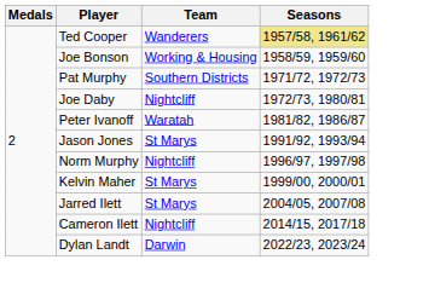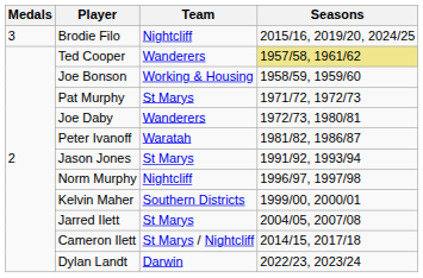+ row: 3 | Brodie Filo | Nightcliff | 2015/16, 2019/20, 2024/25
Pat Murphy | Team: Southern Districts -> St Marys
Joe Daby | Team: Nightcliff -> Wanderers
Kelvin Maher | Team: St Marys -> Southern Districts
Cameron Ilett | Team: Nightcliff -> St Marys / Nightcliff
